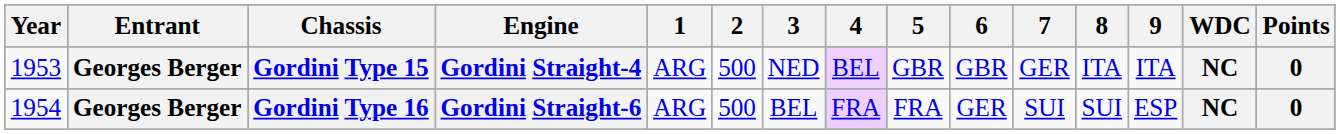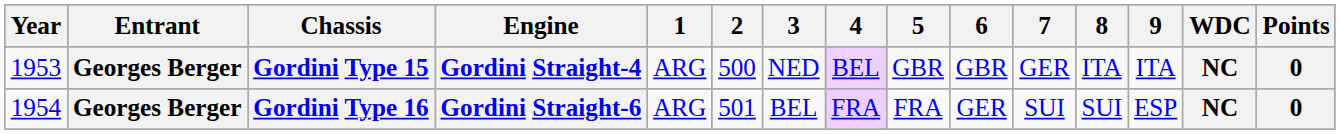Gordini Type 16 | 2: 500 -> 501
